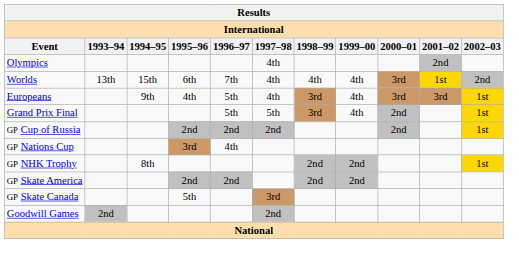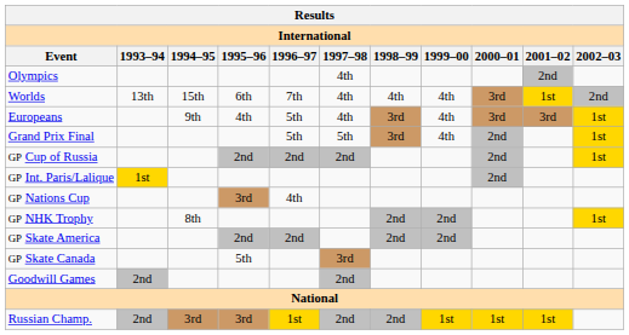+ row: GP Int. Paris/Lalique | 1st | 2nd
+ row: Russian Champ. | 2nd | 3rd | 3rd | 1st | 2nd | 2nd | 1st | 1st | 1st
